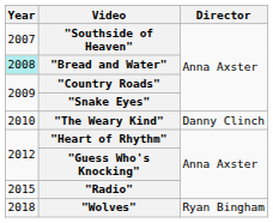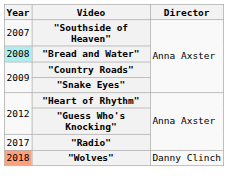- row: 2010 | "The Weary Kind" | Danny Clinch
"Radio" | Year: 2015 -> 2017
"Wolves" | Year: no background -> lightsalmon background
"Wolves" | Director: Ryan Bingham -> Danny Clinch
